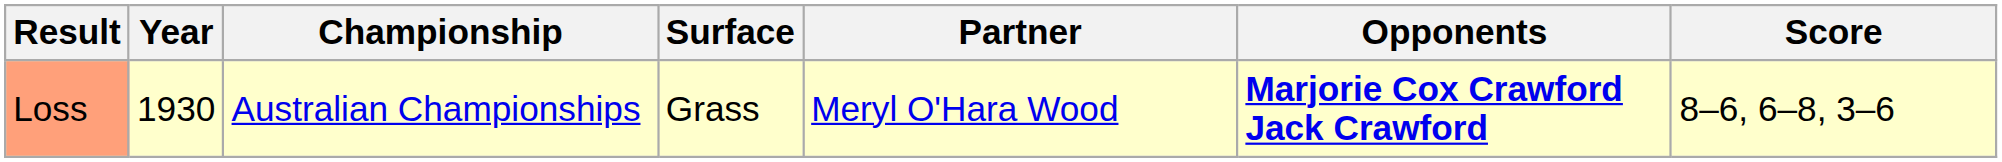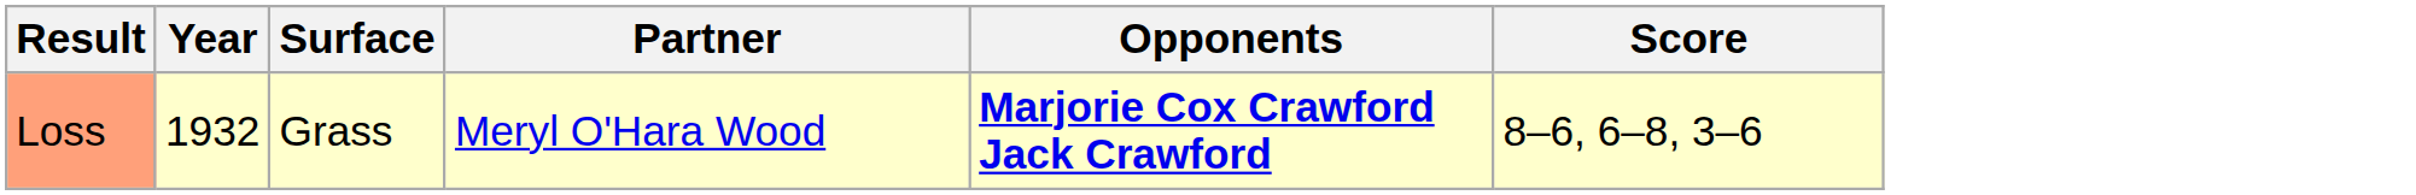- column: Championship | Australian Championships
Loss | Year: 1930 -> 1932
